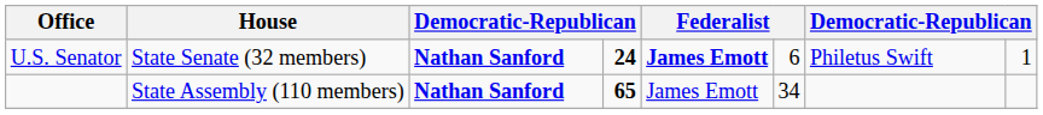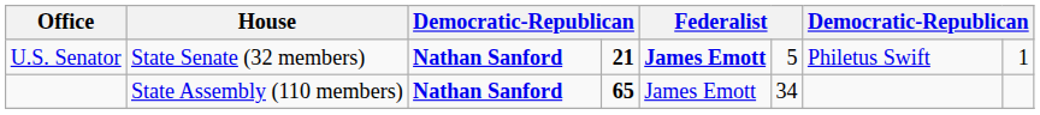U.S. Senator | column 4: 24 -> 21
U.S. Senator | column 6: 6 -> 5
